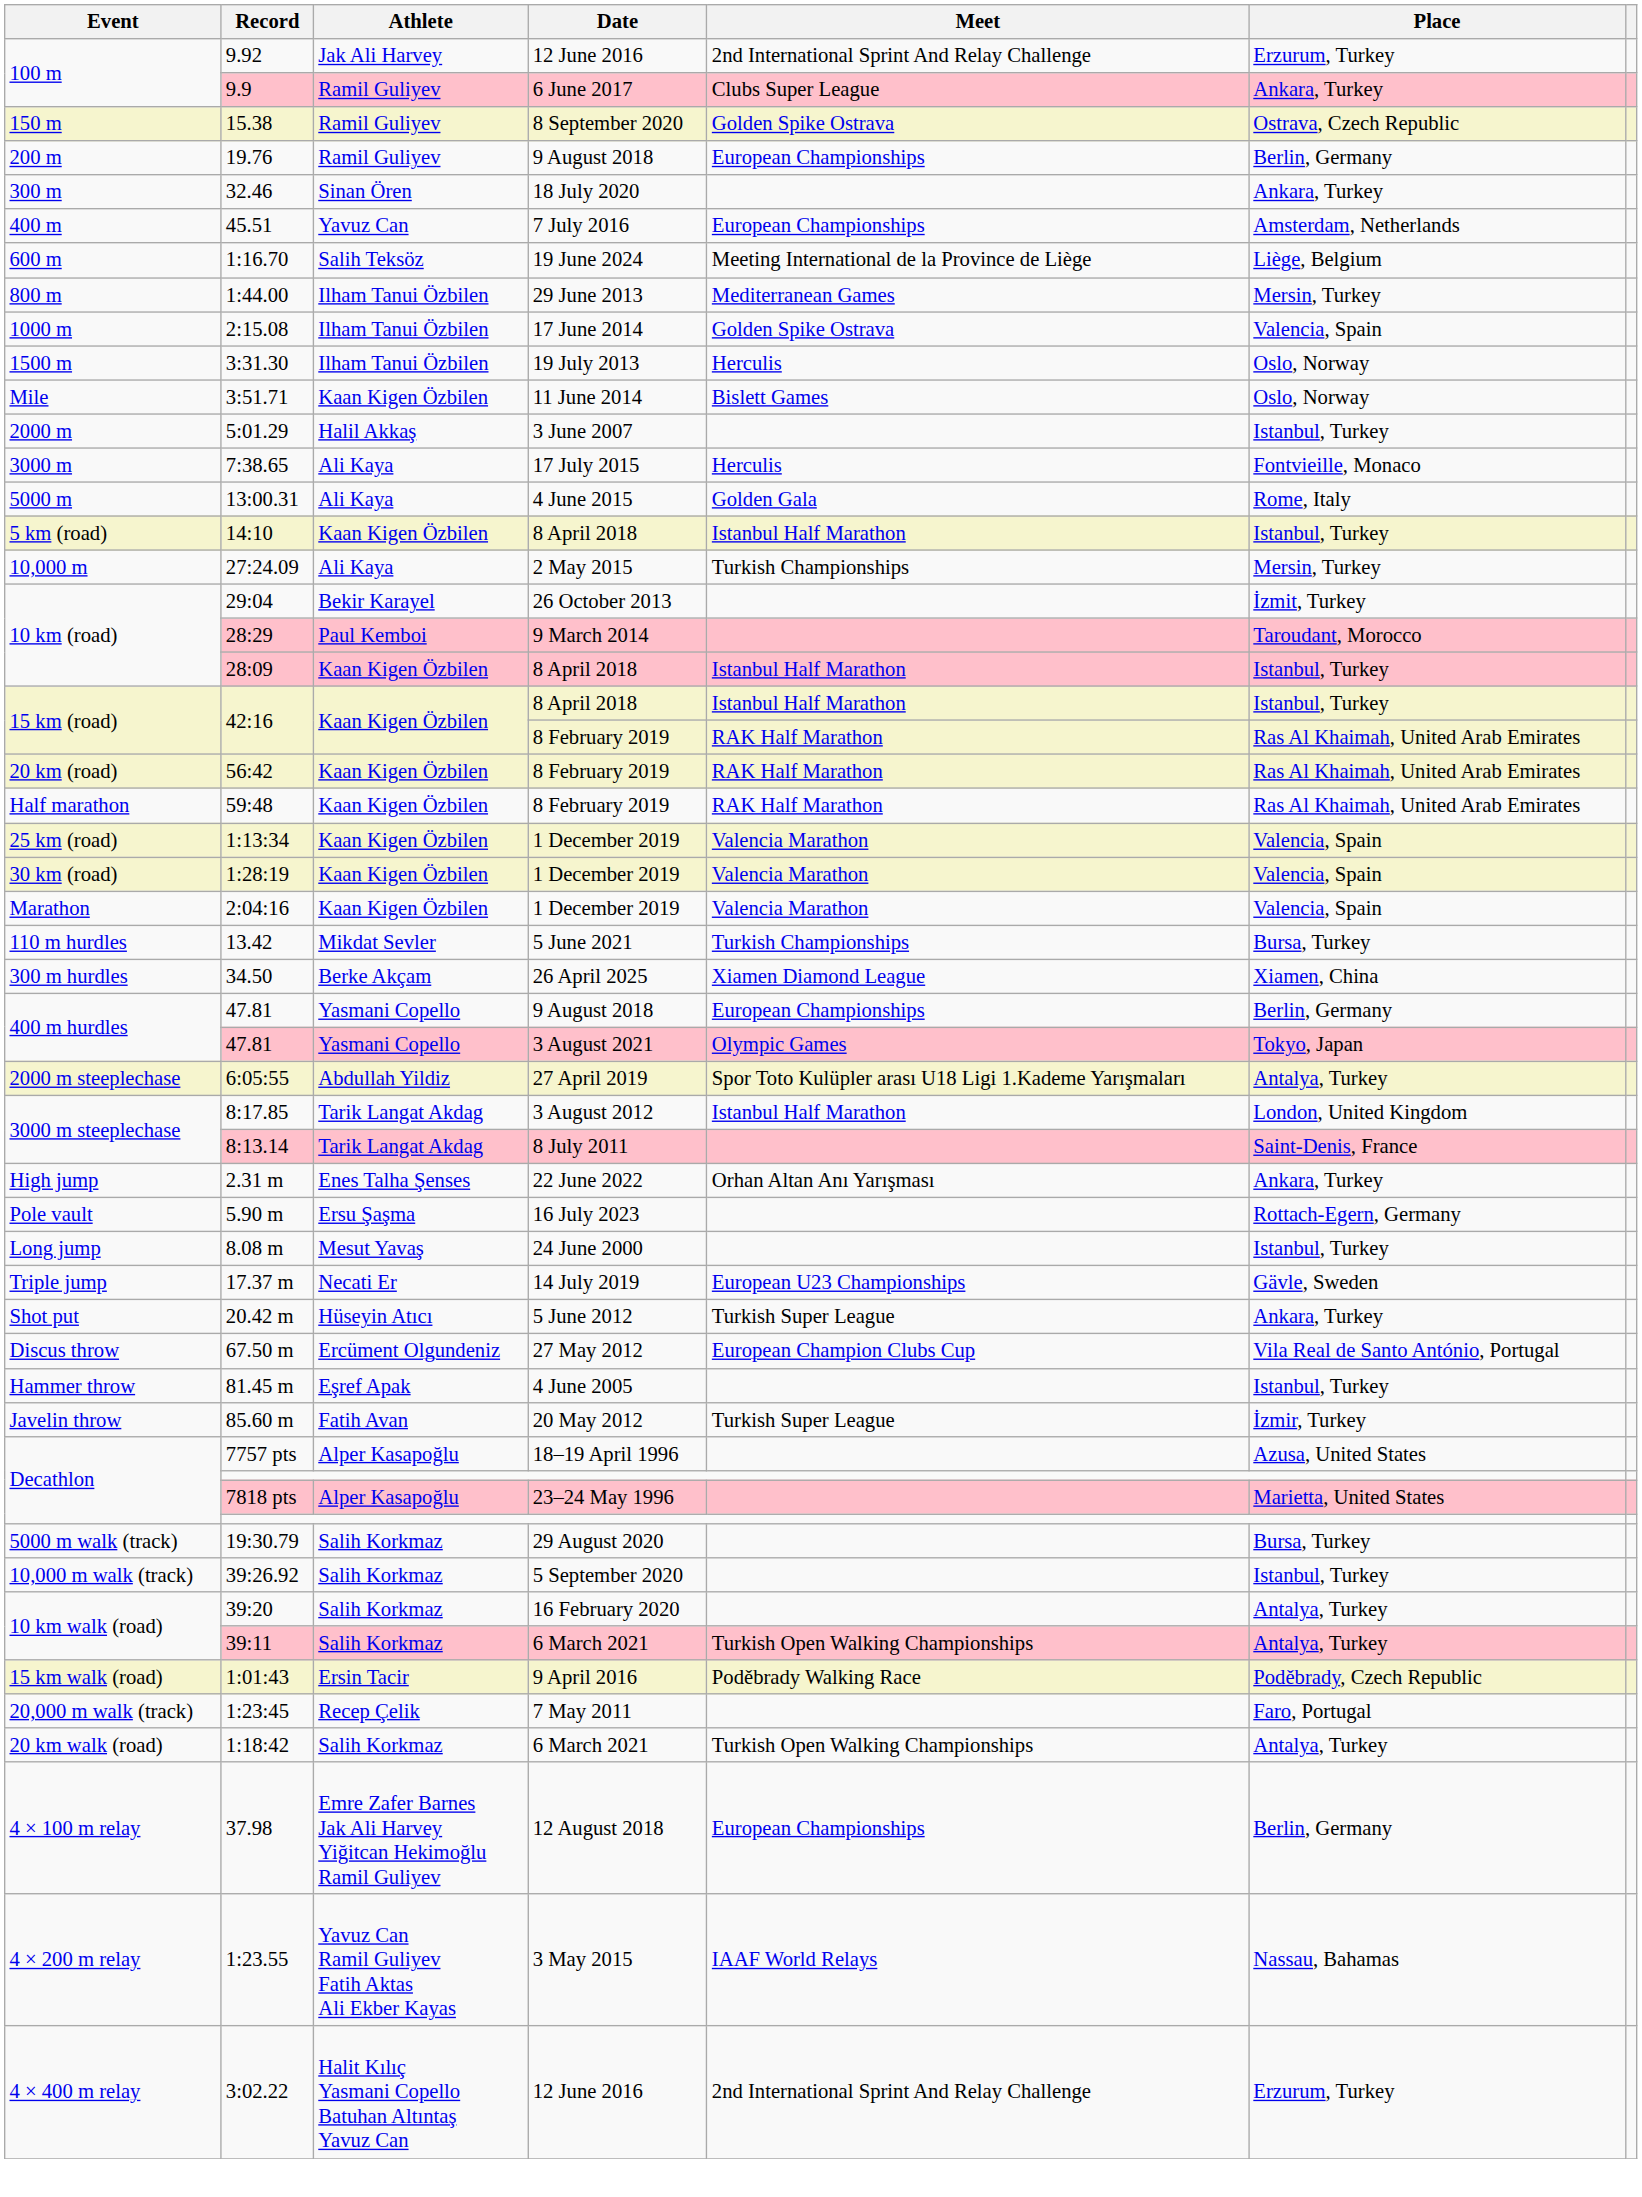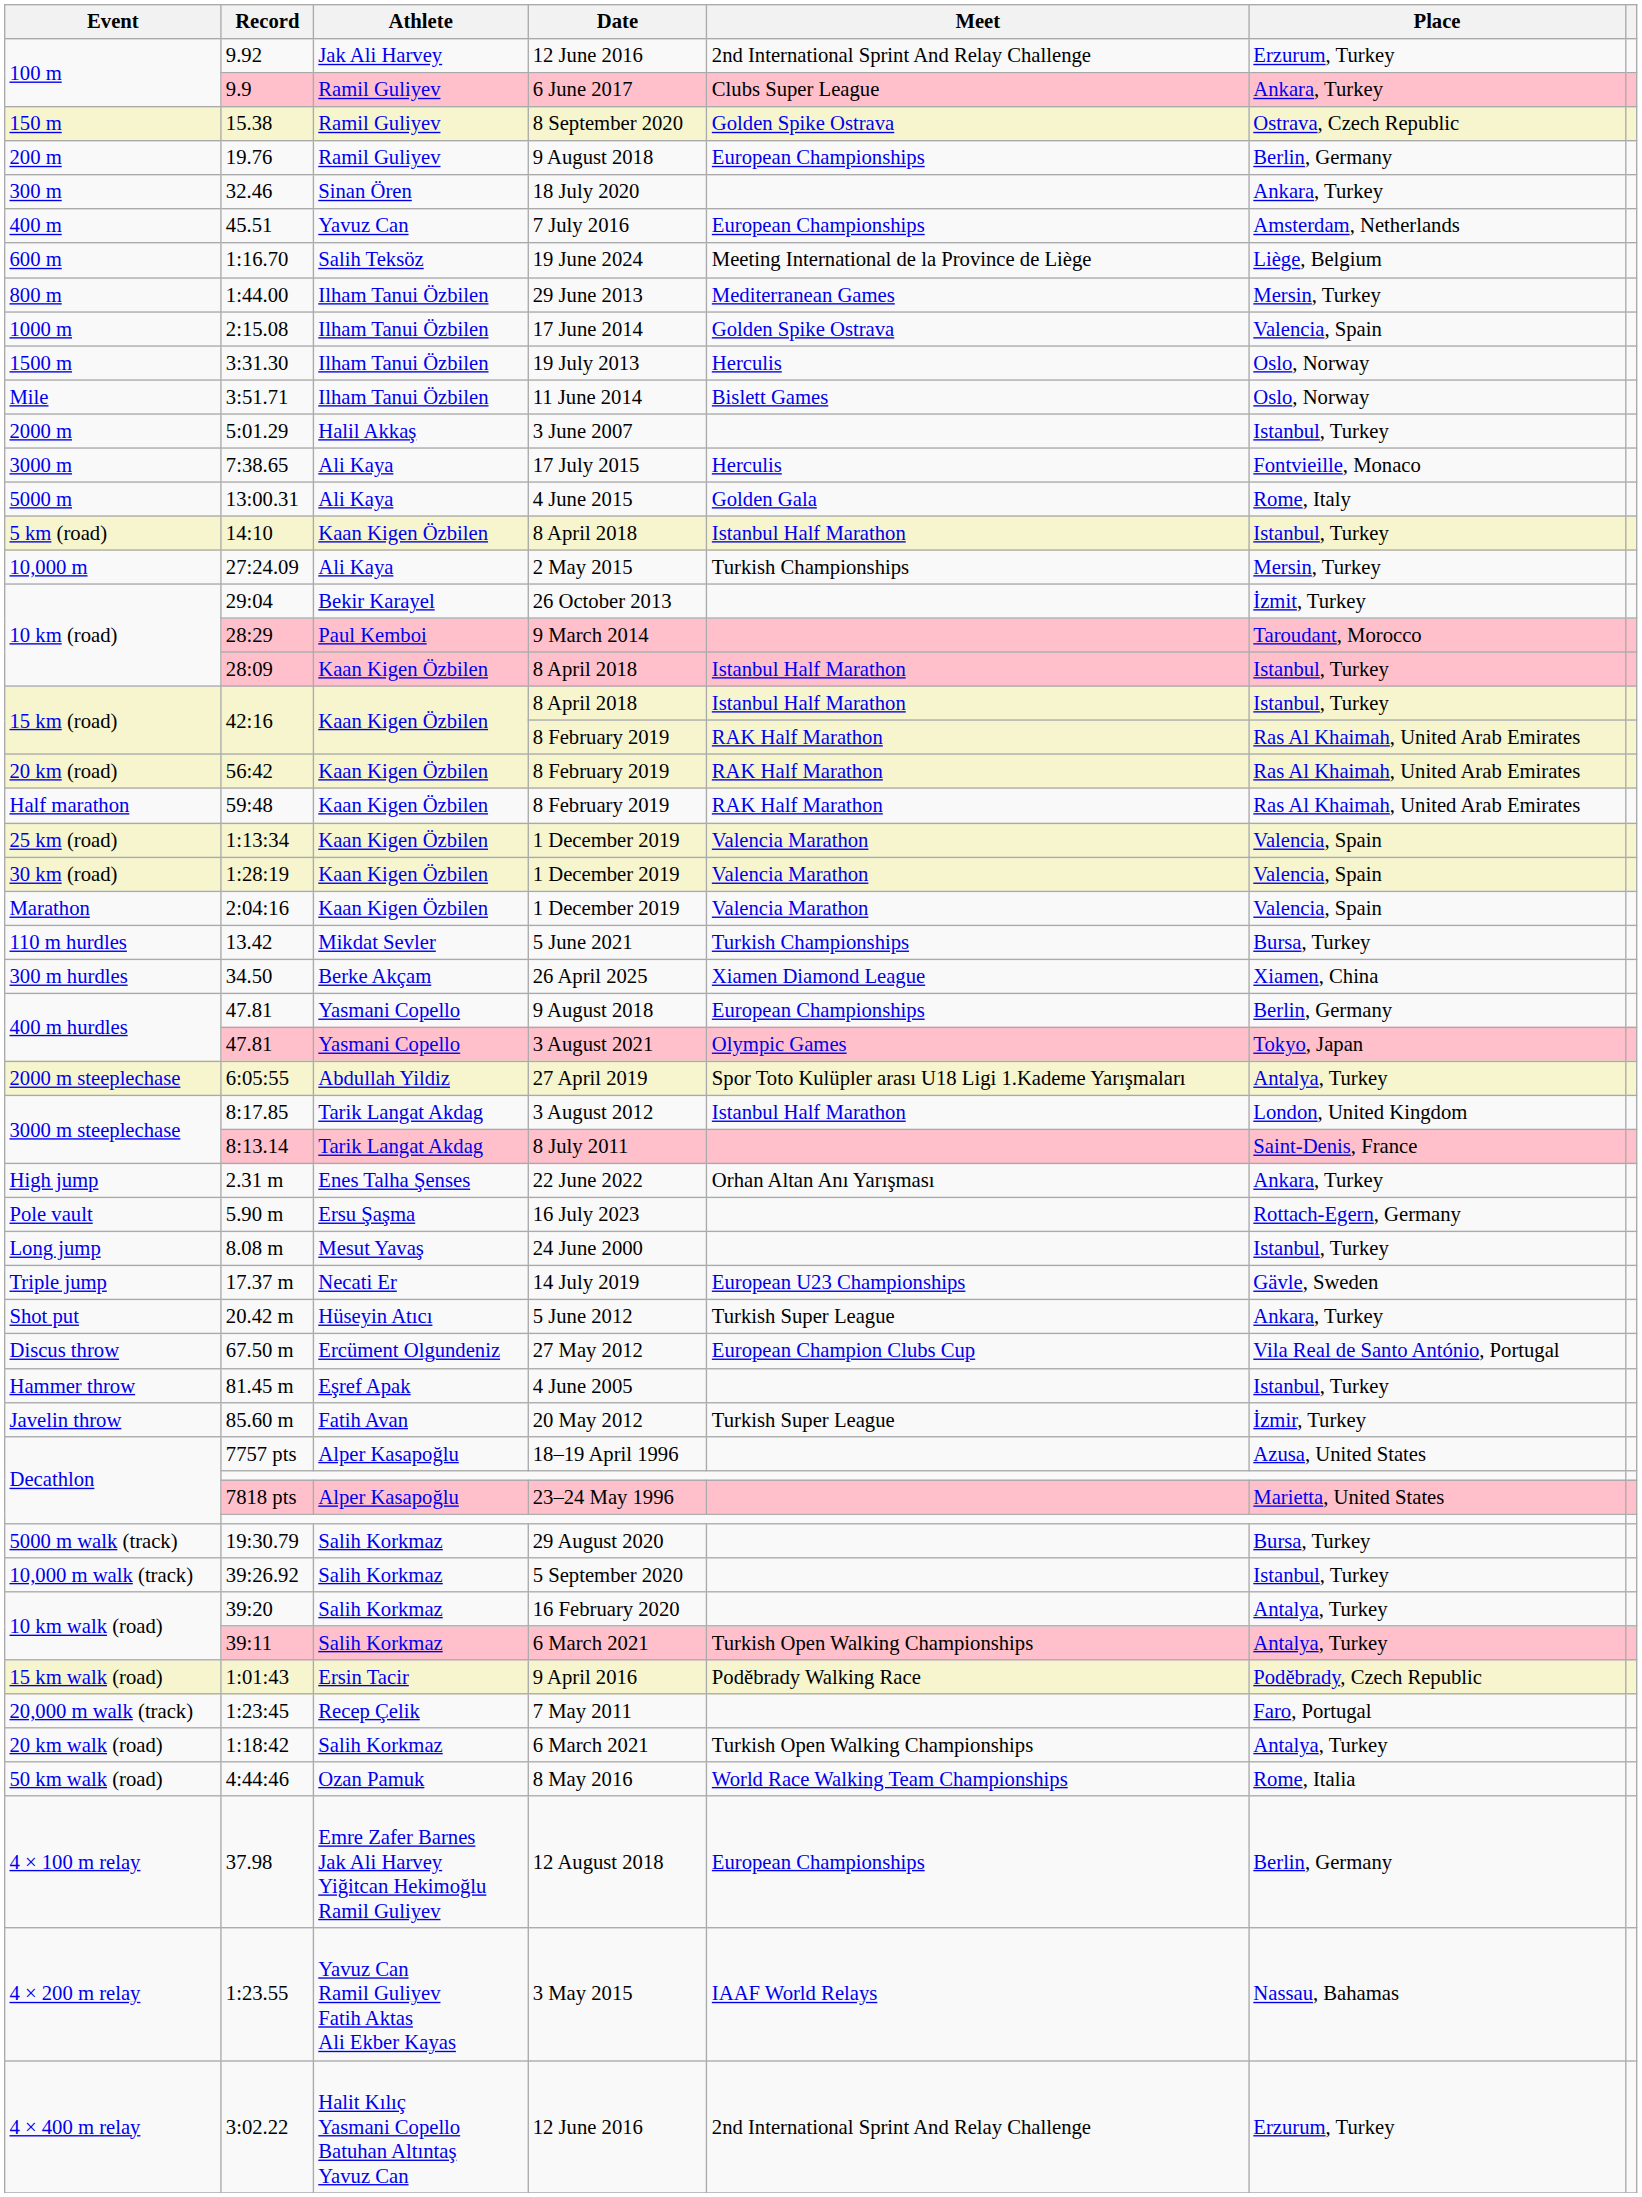3:51.71 | Athlete: Kaan Kigen Özbilen -> Ilham Tanui Özbilen
+ row: 50 km walk (road) | 4:44:46 | Ozan Pamuk | 8 May 2016 | World Race Walking Team Championships | Rome, Italia
